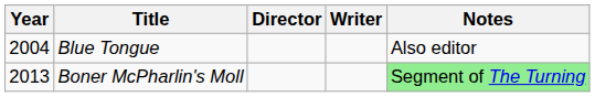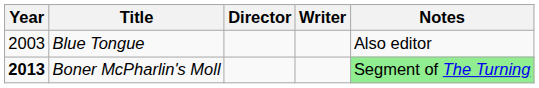Blue Tongue | Year: 2004 -> 2003
Boner McPharlin's Moll | Year: normal -> bold
